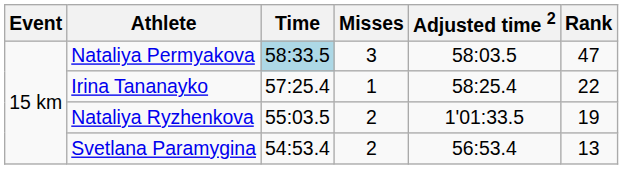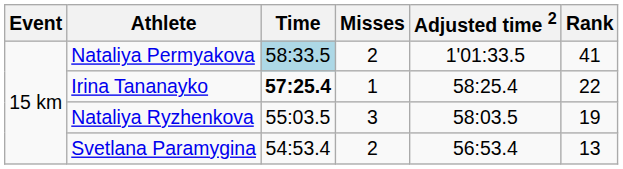Nataliya Permyakova | Misses: 3 -> 2
Nataliya Permyakova | Adjusted time 2: 58:03.5 -> 1'01:33.5
Nataliya Permyakova | Rank: 47 -> 41
Irina Tananayko | Time: normal -> bold
Nataliya Ryzhenkova | Misses: 2 -> 3
Nataliya Ryzhenkova | Adjusted time 2: 1'01:33.5 -> 58:03.5
